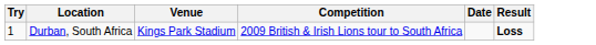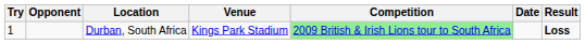+ column: Opponent
Durban, South Africa | Competition: no background -> lightgreen background
